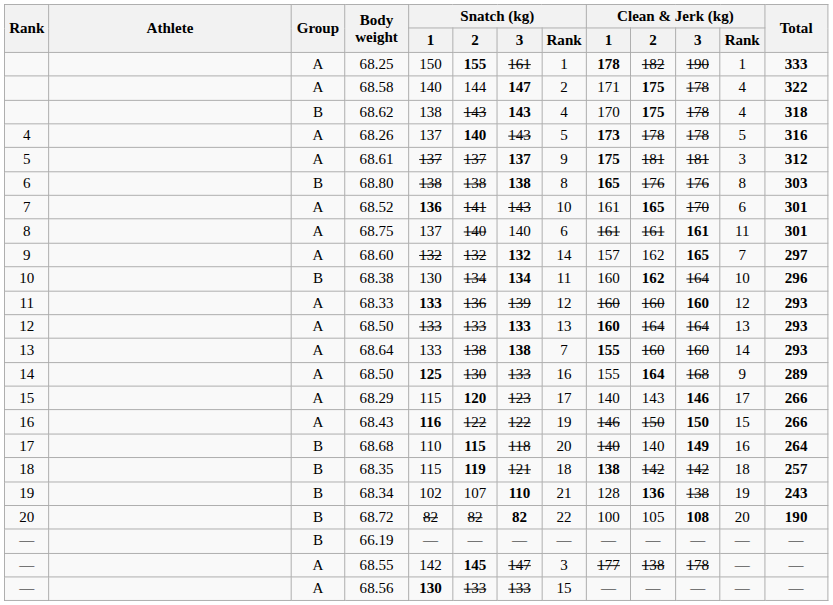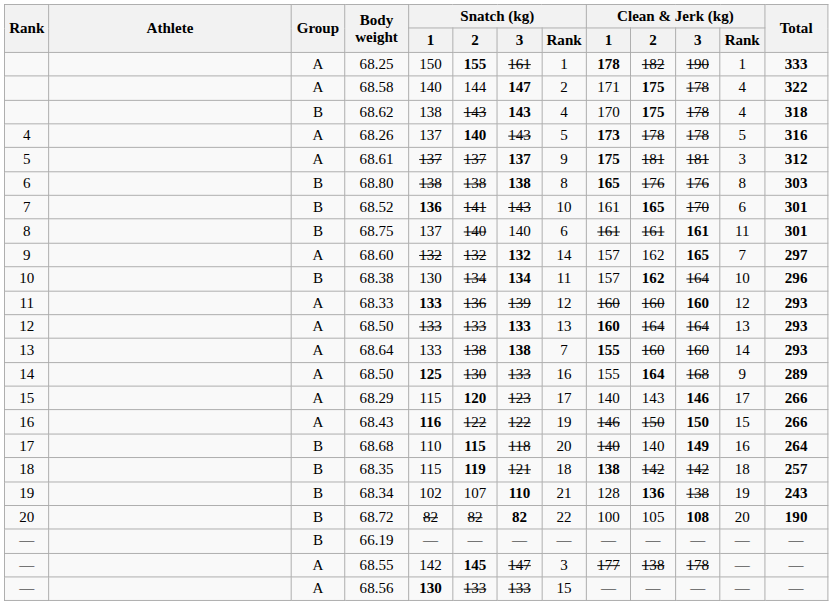68.52 | Group: A -> B
68.75 | Group: A -> B
68.38 | Clean & Jerk (kg) / 1: 160 -> 157
